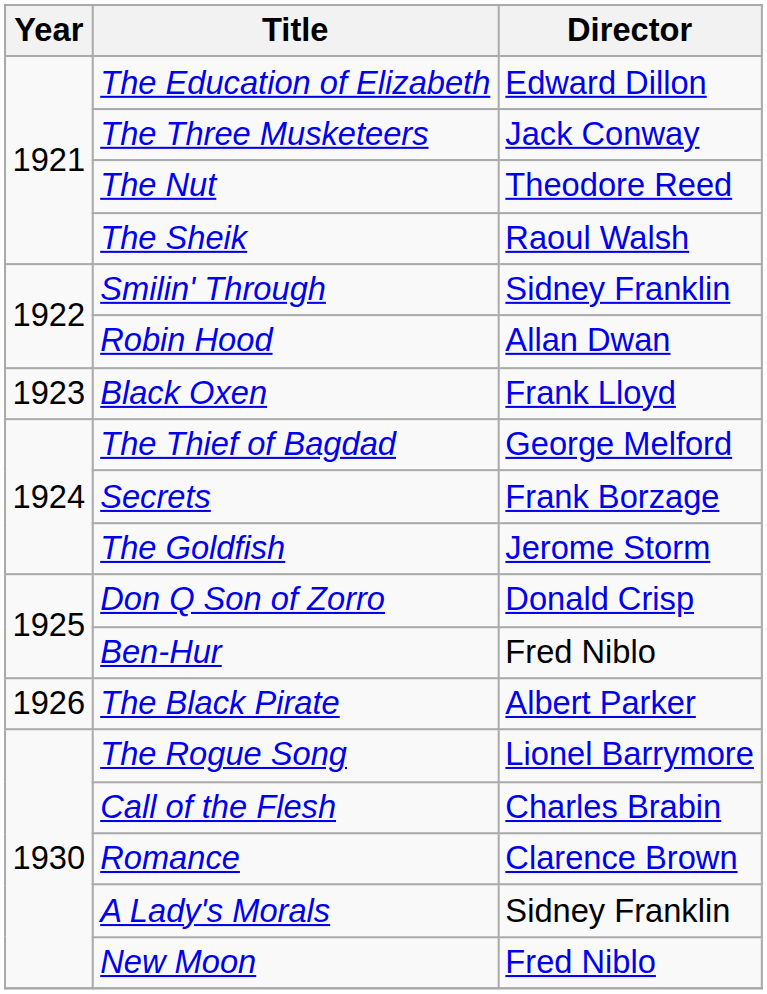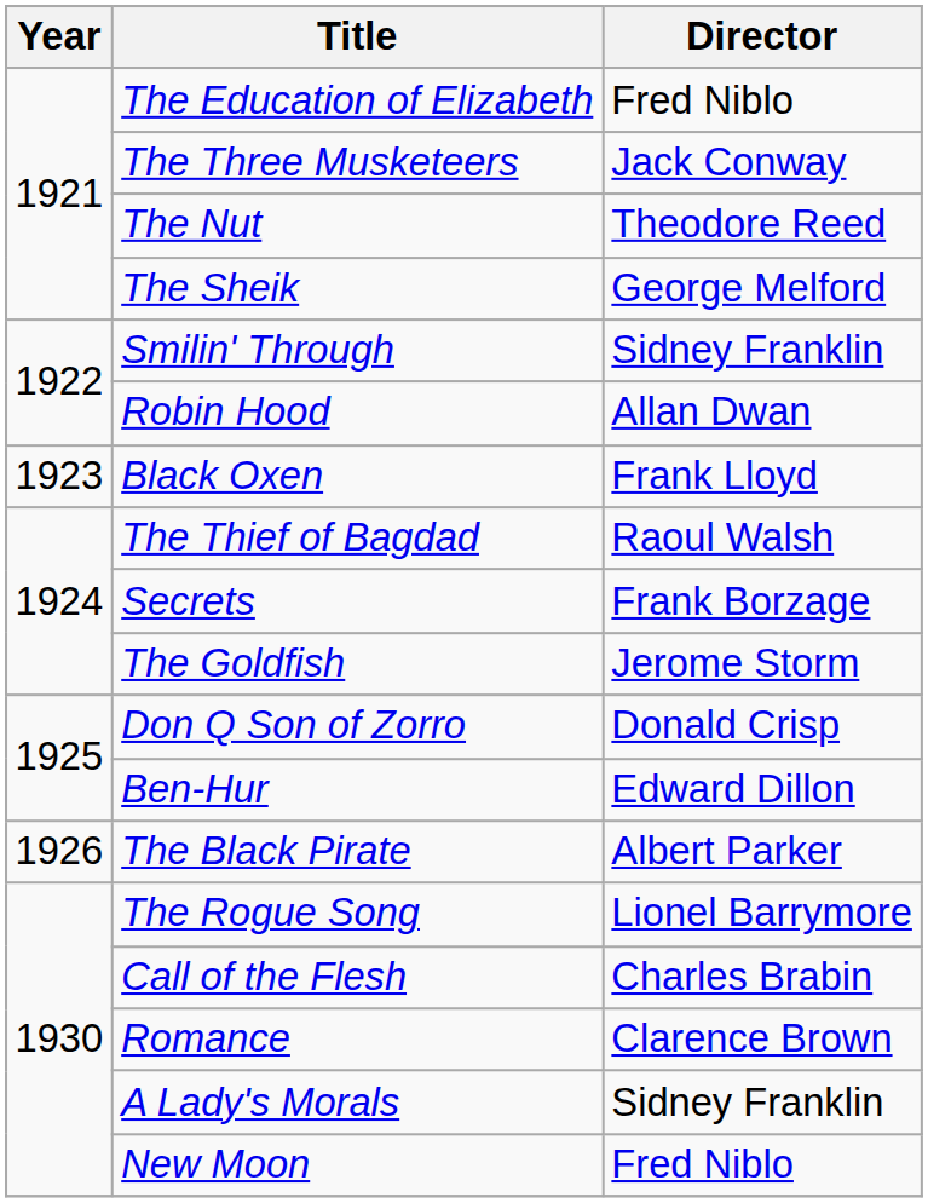The Education of Elizabeth | Director: Edward Dillon -> Fred Niblo
The Sheik | Director: Raoul Walsh -> George Melford
The Thief of Bagdad | Director: George Melford -> Raoul Walsh
Ben-Hur | Director: Fred Niblo -> Edward Dillon
